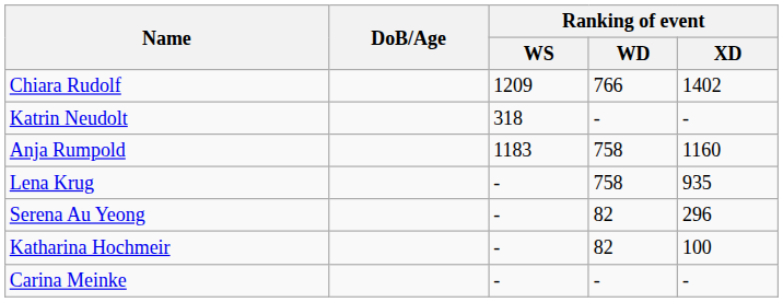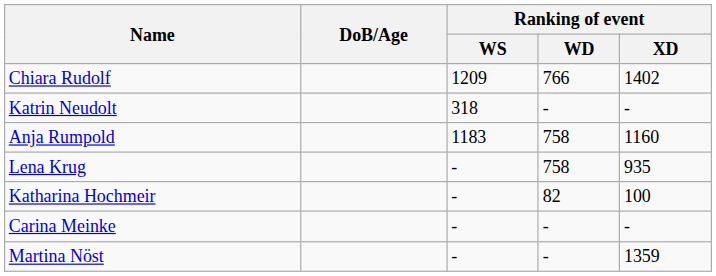- row: Serena Au Yeong | - | 82 | 296
+ row: Martina Nöst | - | - | 1359
